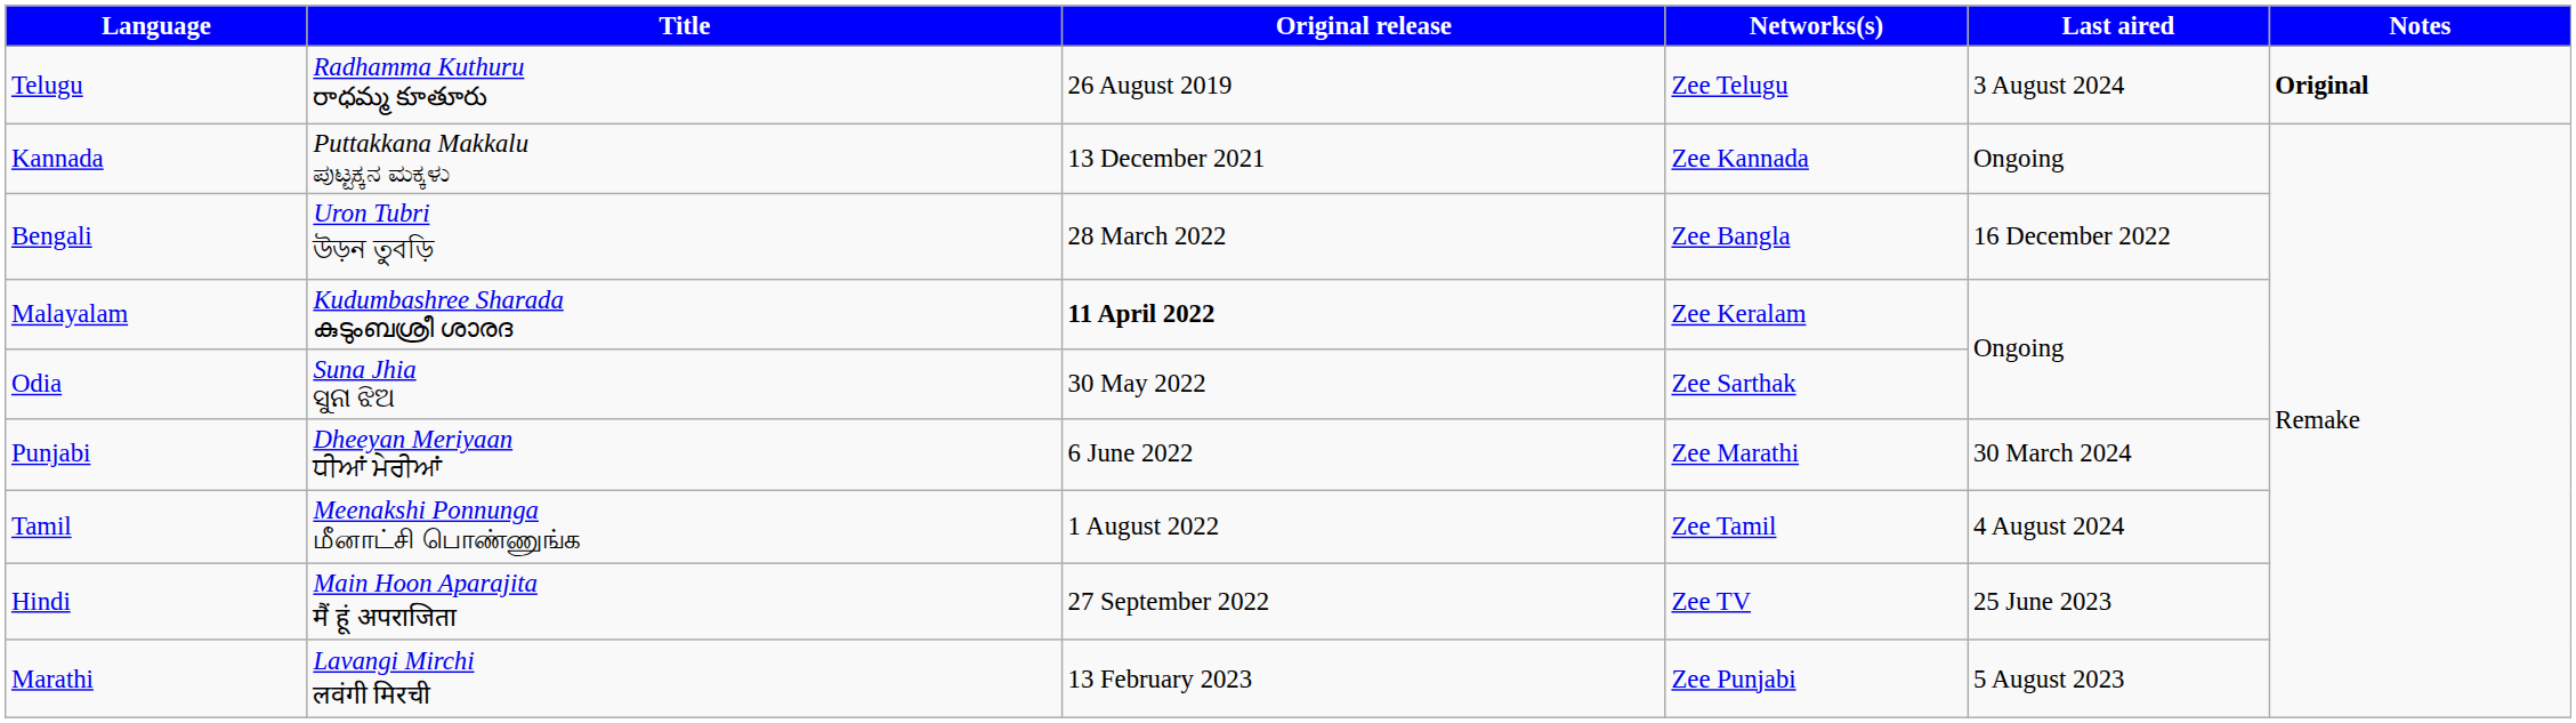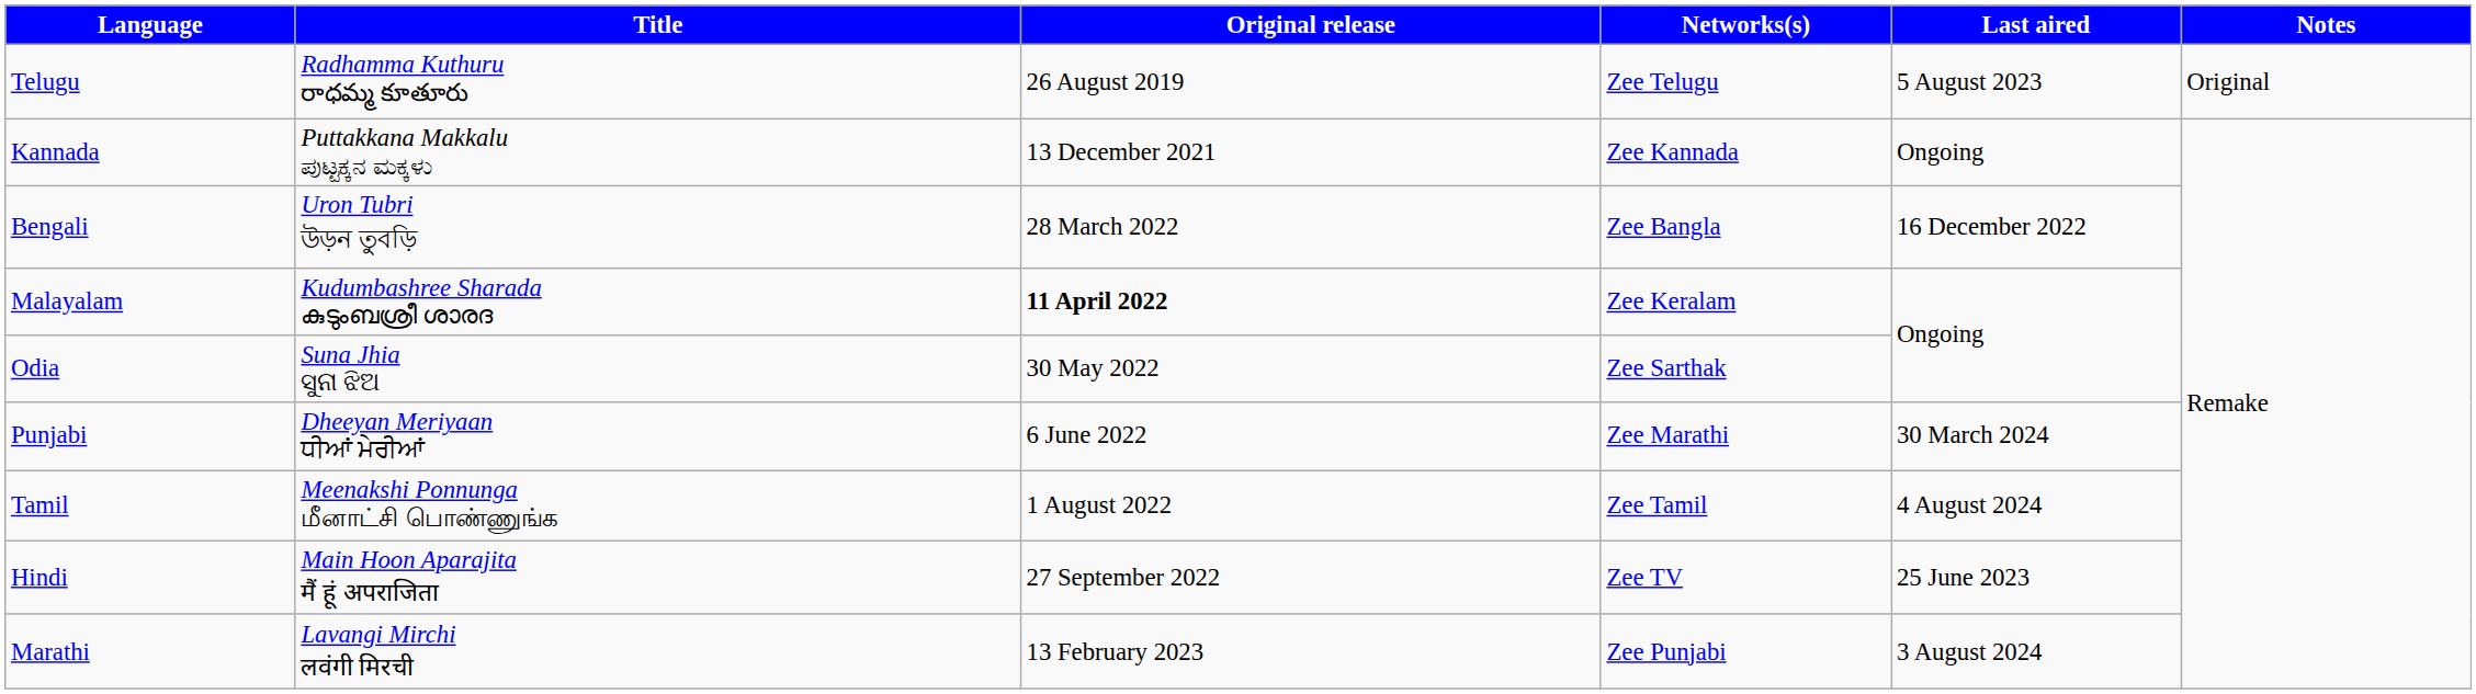Telugu | Last aired: 3 August 2024 -> 5 August 2023
Telugu | Notes: bold -> normal
Marathi | Last aired: 5 August 2023 -> 3 August 2024
